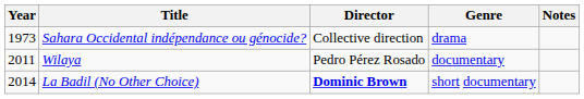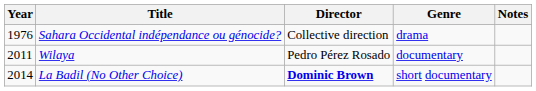Sahara Occidental indépendance ou génocide? | Year: 1973 -> 1976
